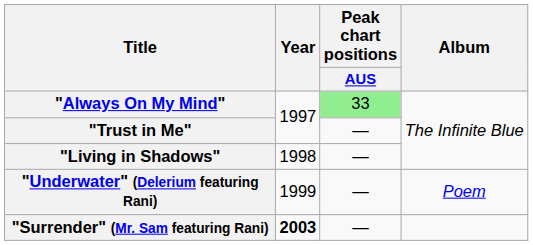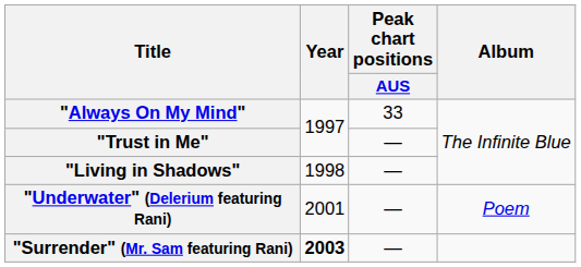"Always On My Mind" | Peak chart positions / AUS: lightgreen background -> no background
"Underwater" (Delerium featuring Rani) | Year: 1999 -> 2001
